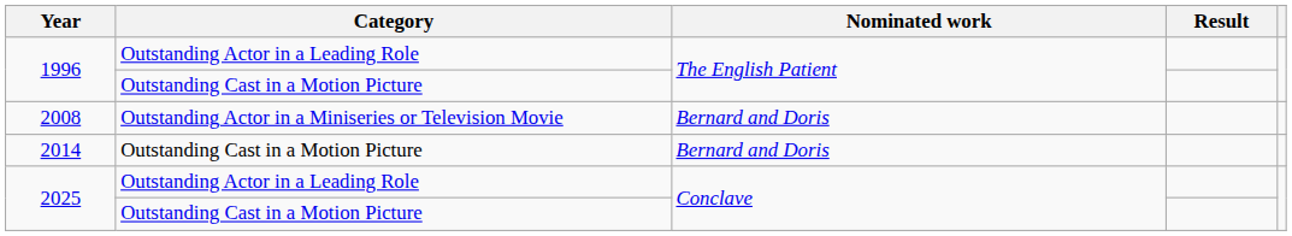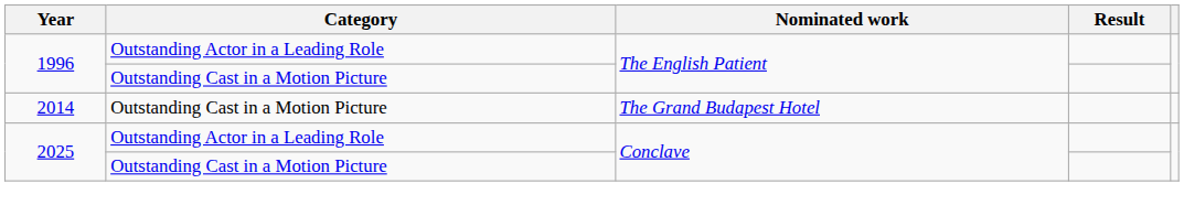- row: 2008 | Outstanding Actor in a Miniseries or Television Movie | Bernard and Doris
2014 | Nominated work: Bernard and Doris -> The Grand Budapest Hotel
